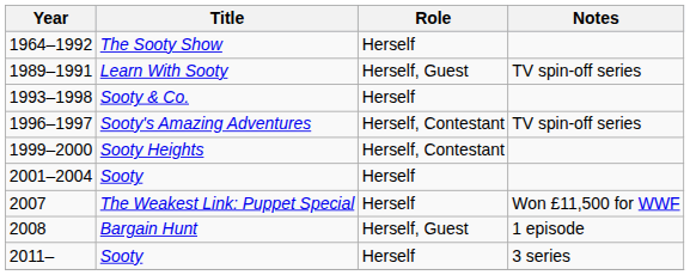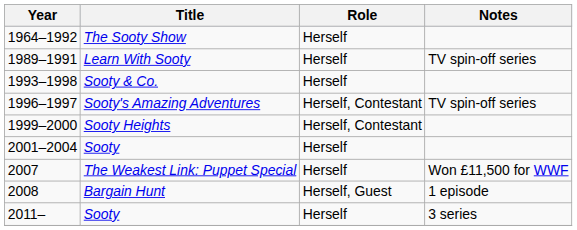1989–1991 | Role: Herself, Guest -> Herself
